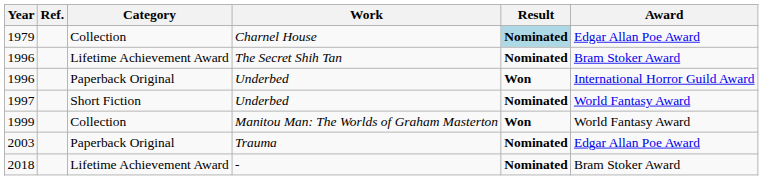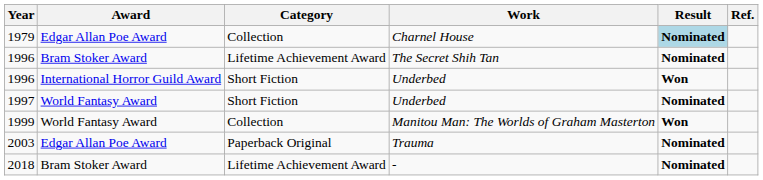columns swapped: Award <-> Ref.
1996 / Underbed | Category: Paperback Original -> Short Fiction
